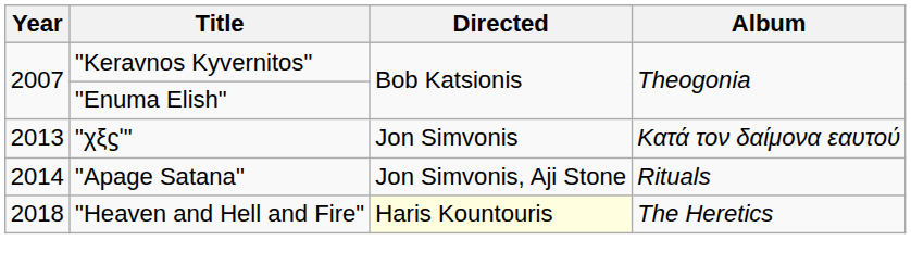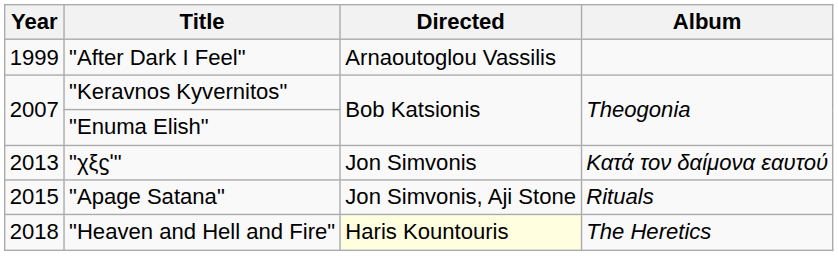+ row: 1999 | "After Dark I Feel" | Arnaoutoglou Vassilis
"Apage Satana" | Year: 2014 -> 2015
